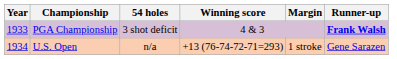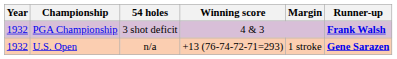PGA Championship | Year: 1933 -> 1932
U.S. Open | Year: 1934 -> 1932
U.S. Open | Runner-up: normal -> bold
